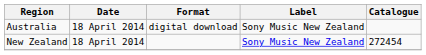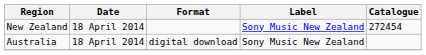rows swapped: New Zealand <-> Australia
